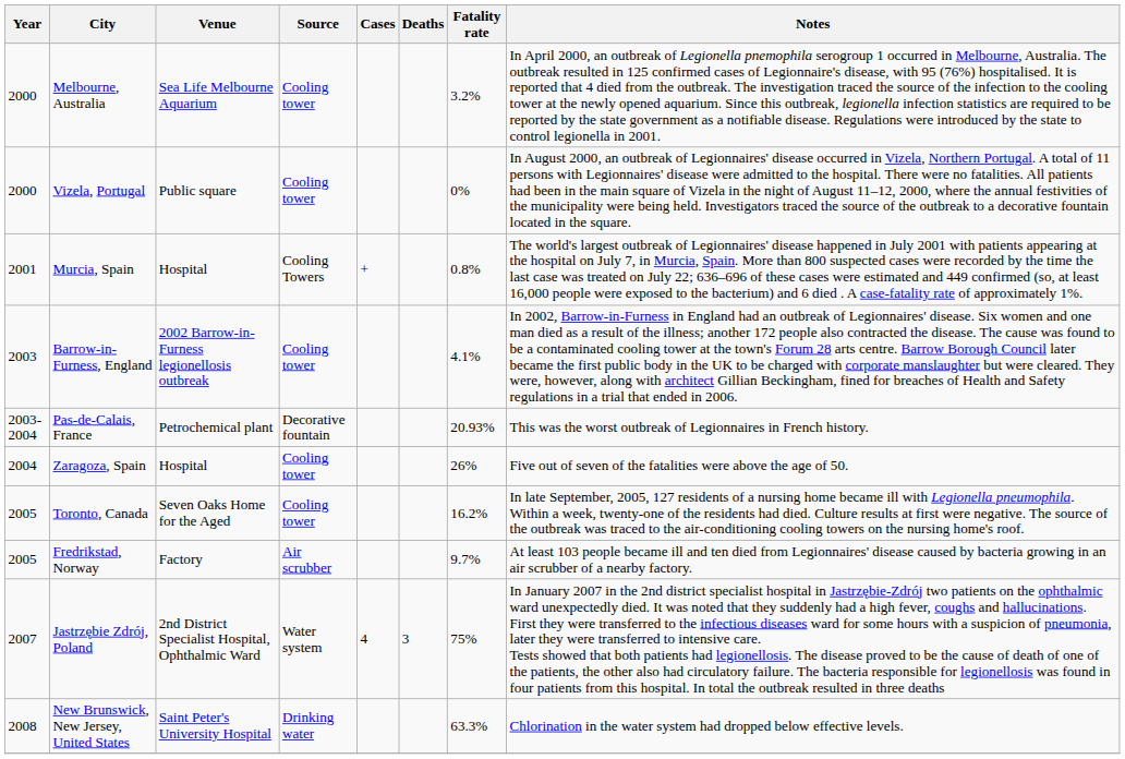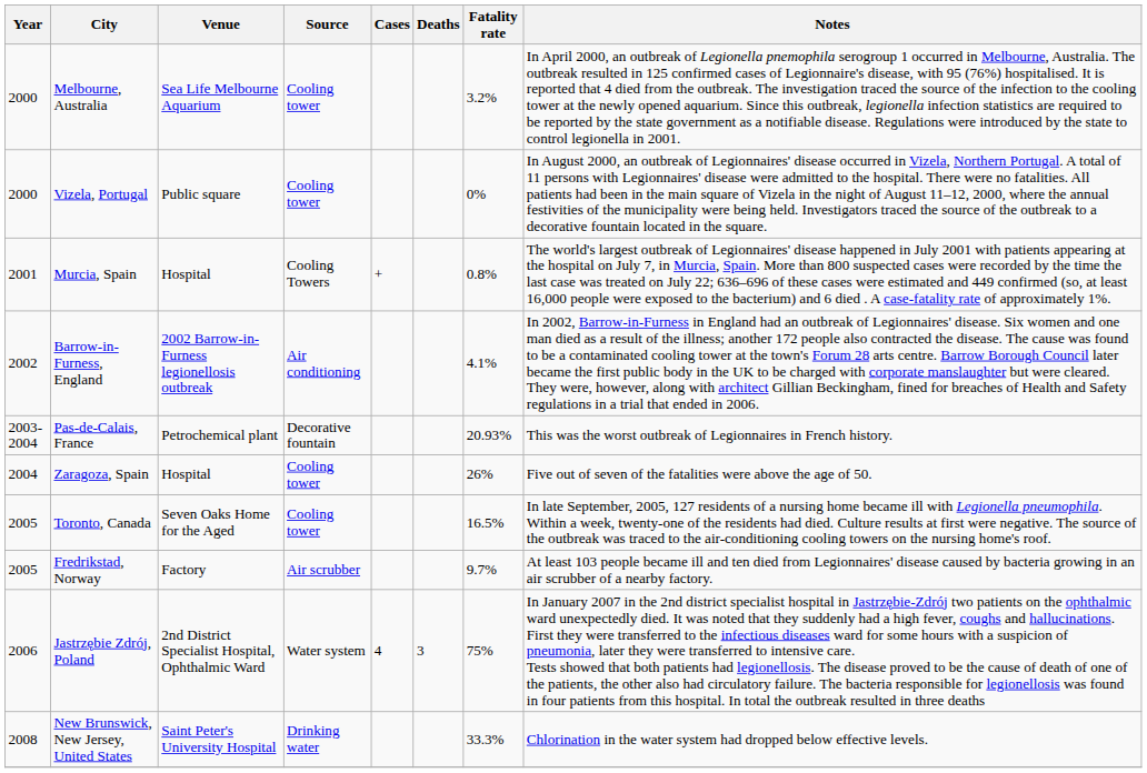Barrow-in-Furness, England | Year: 2003 -> 2002
Barrow-in-Furness, England | Source: Cooling tower -> Air conditioning
Toronto, Canada | Fatality rate: 16.2% -> 16.5%
Jastrzębie Zdrój, Poland | Year: 2007 -> 2006
New Brunswick, New Jersey, United States | Fatality rate: 63.3% -> 33.3%
